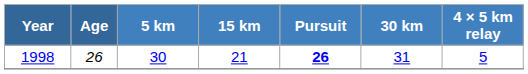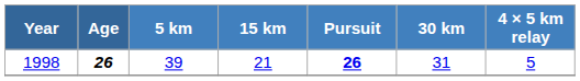1998 | Age: normal -> bold
1998 | 5 km: 30 -> 39
